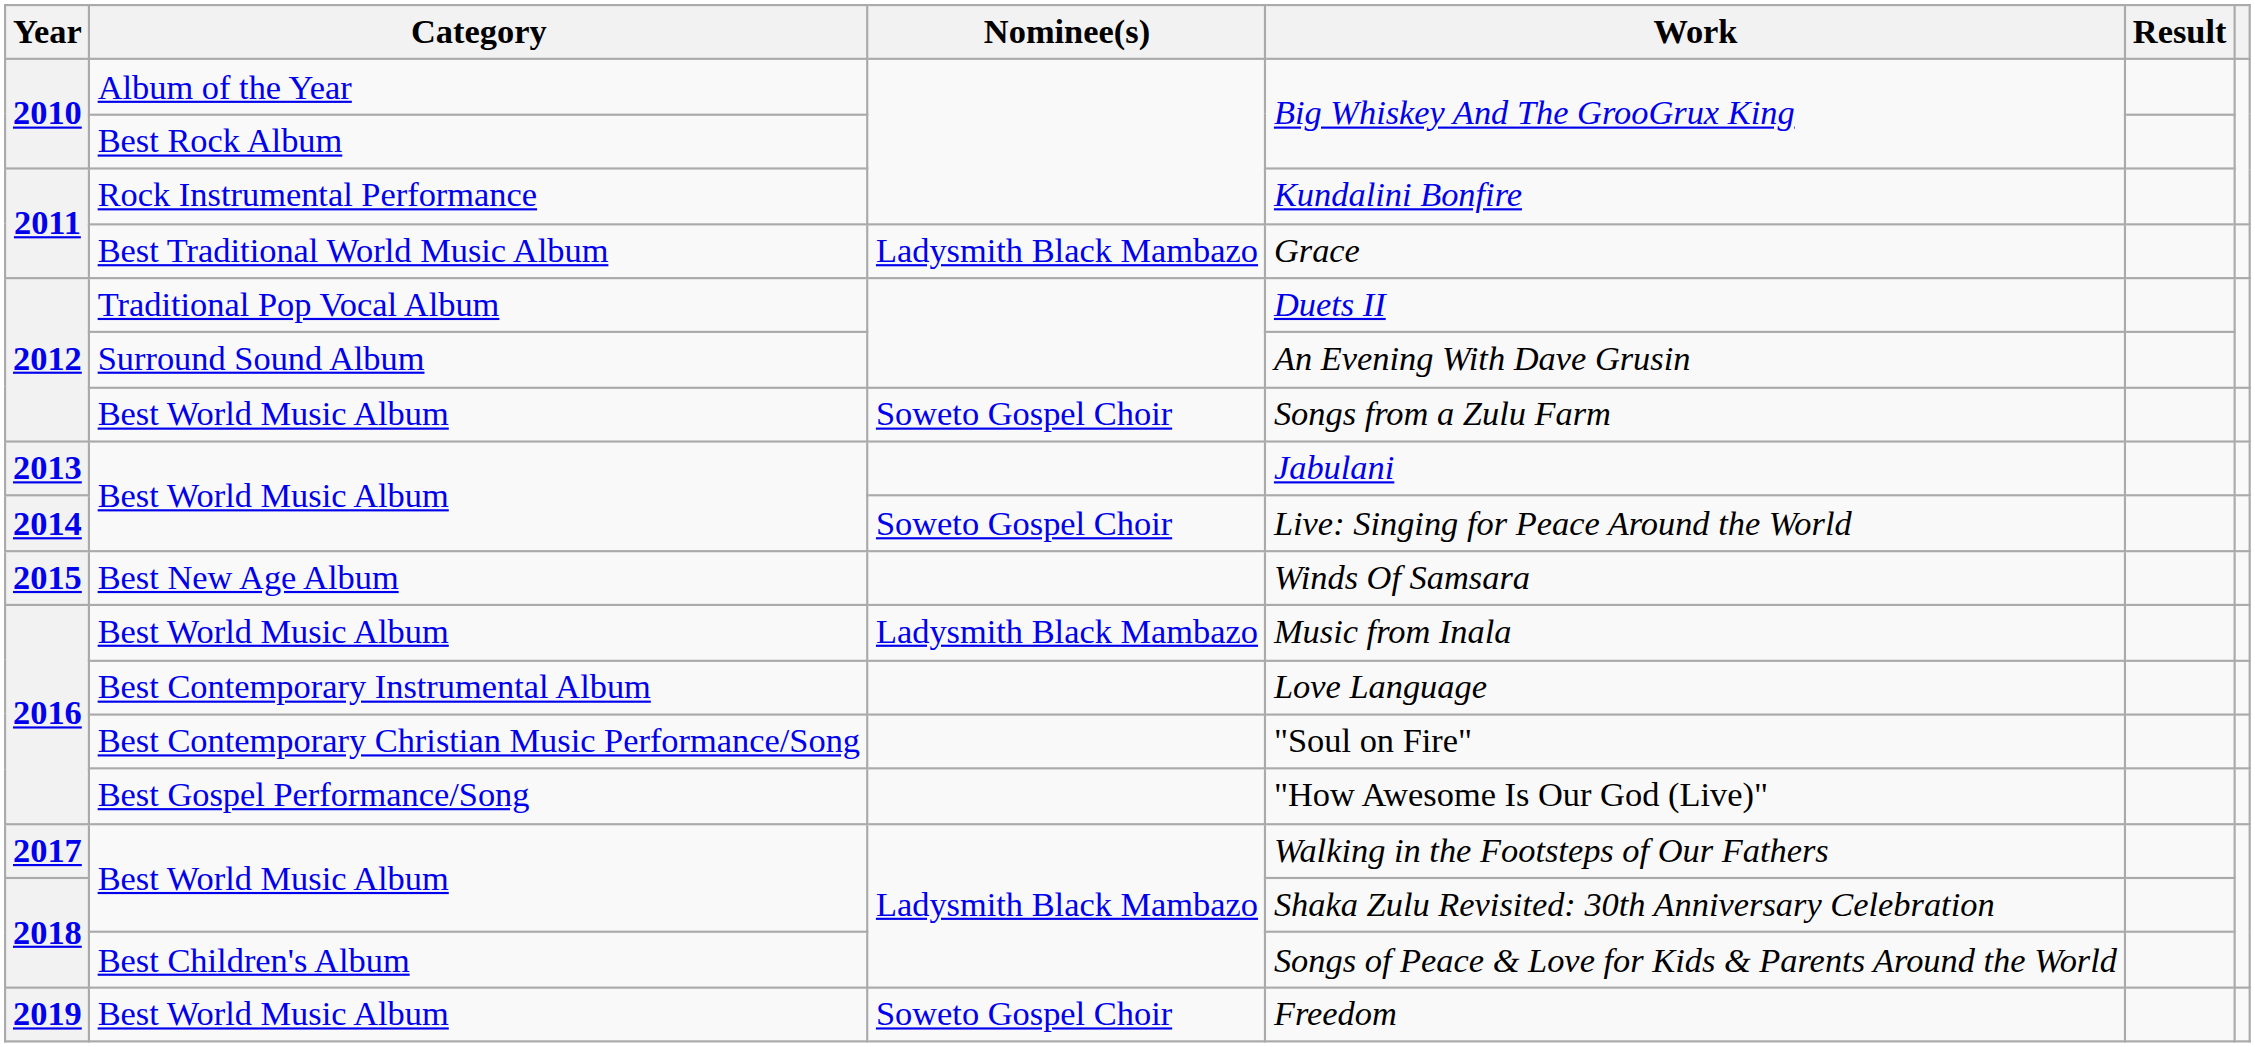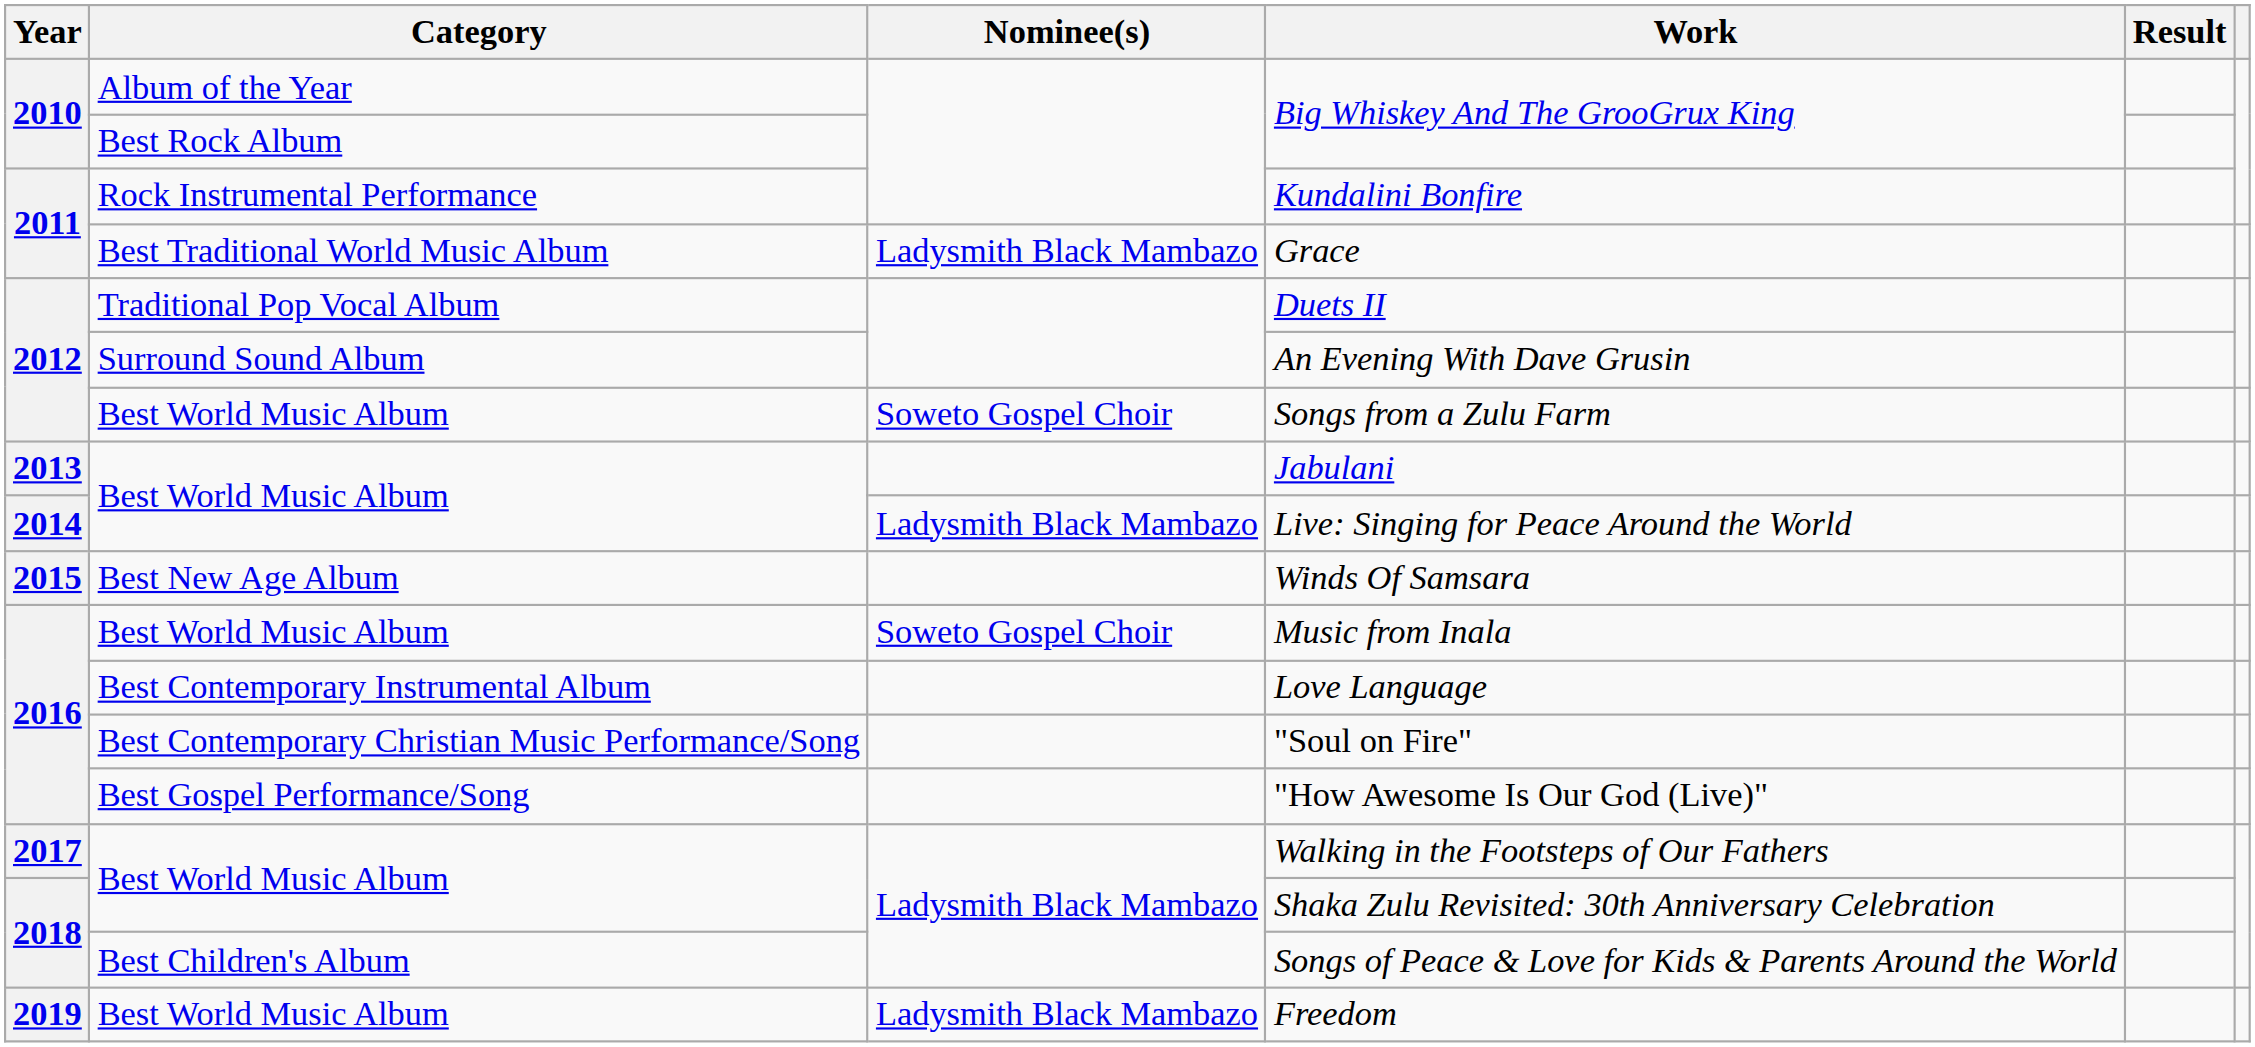Live: Singing for Peace Around the World | Nominee(s): Soweto Gospel Choir -> Ladysmith Black Mambazo
Music from Inala | Nominee(s): Ladysmith Black Mambazo -> Soweto Gospel Choir
Freedom | Nominee(s): Soweto Gospel Choir -> Ladysmith Black Mambazo
